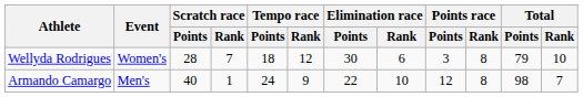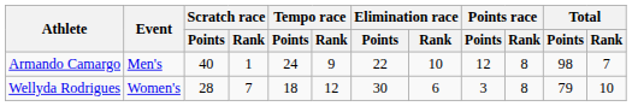rows swapped: Armando Camargo <-> Wellyda Rodrigues
